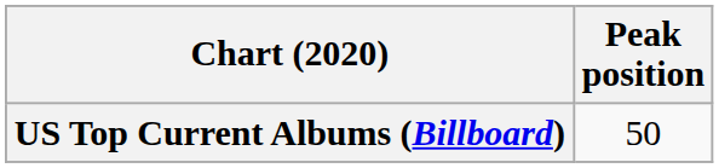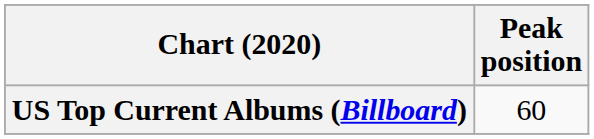US Top Current Albums (Billboard) | Peak position: 50 -> 60
